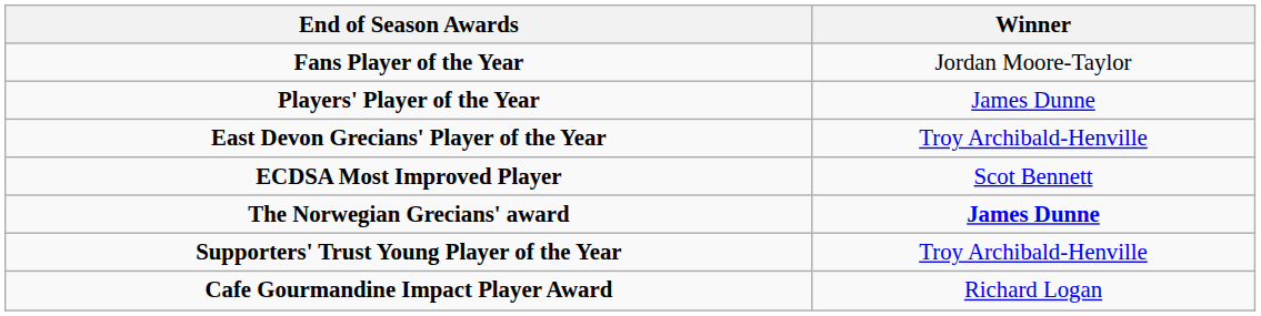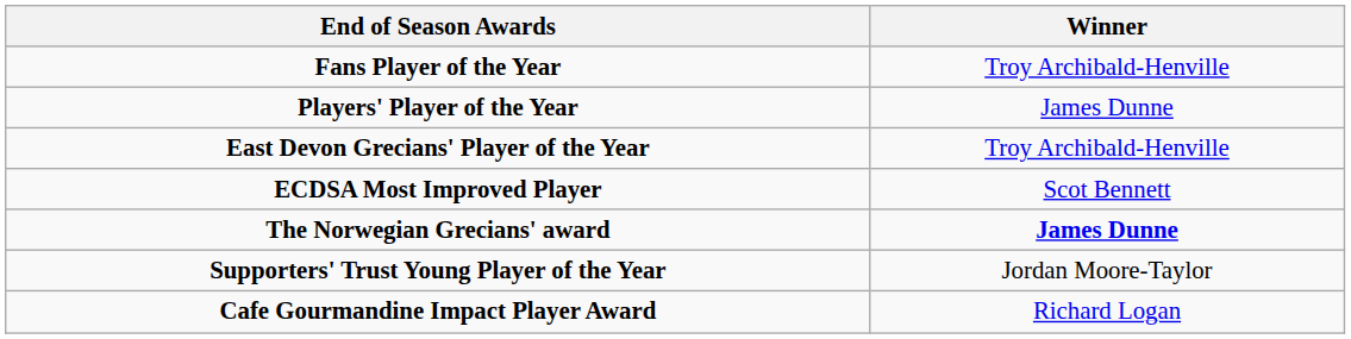Fans Player of the Year | Winner: Jordan Moore-Taylor -> Troy Archibald-Henville
Supporters' Trust Young Player of the Year | Winner: Troy Archibald-Henville -> Jordan Moore-Taylor
